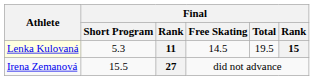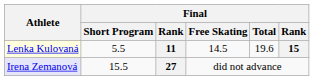11 | Final / Short Program: 5.3 -> 5.5
11 | Final / Total: 19.5 -> 19.6
27 | Athlete: no background -> lavender background
